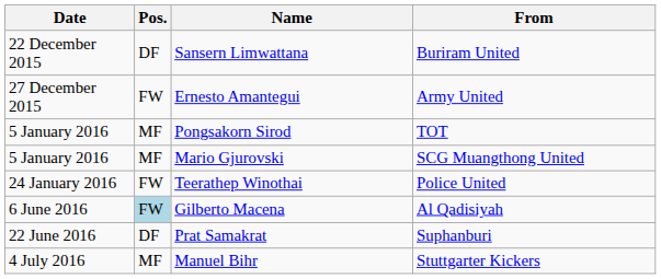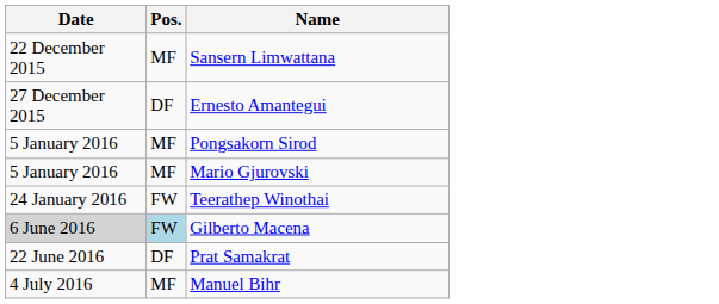- column: From | Buriram United | Army United | TOT | SCG Muangthong United | Police United | Al Qadisiyah | Suphanburi | Stuttgarter Kickers
Sansern Limwattana | Pos.: DF -> MF
Ernesto Amantegui | Pos.: FW -> DF
Gilberto Macena | Date: no background -> lightgrey background
